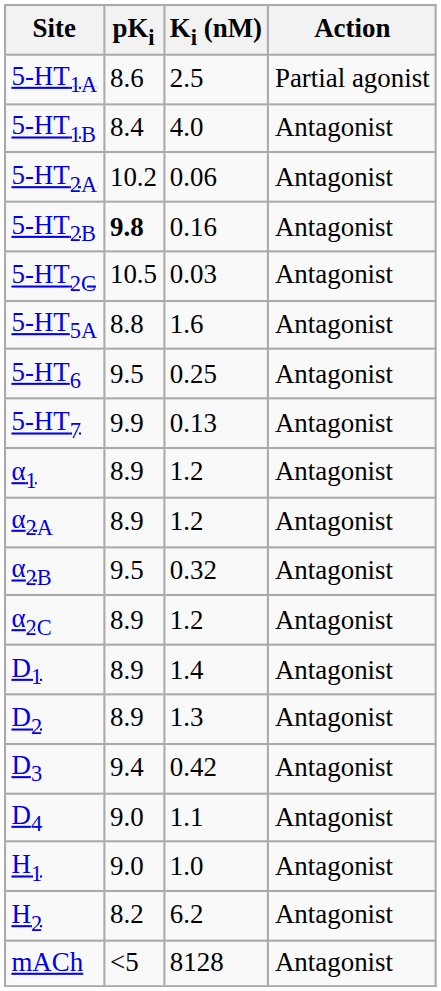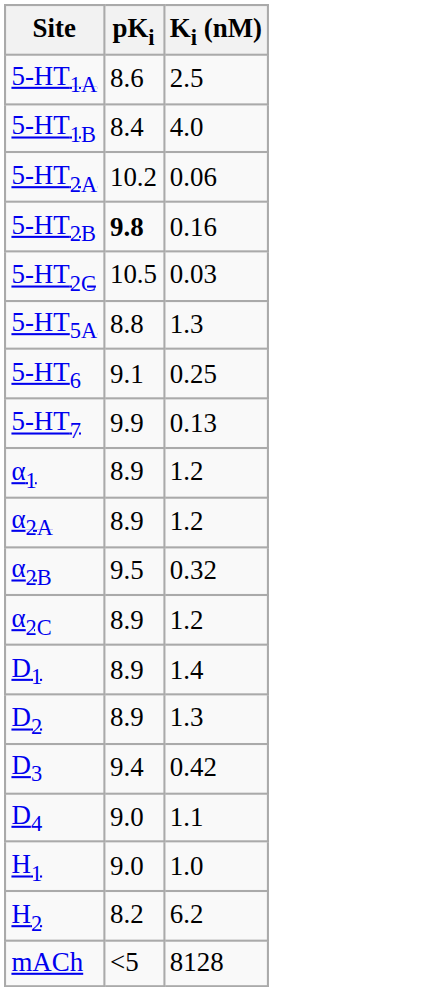- column: Action | Partial agonist | Antagonist | Antagonist | Antagonist | Antagonist | Antagonist | Antagonist | Antagonist | Antagonist | Antagonist | Antagonist | Antagonist | Antagonist | Antagonist | Antagonist | Antagonist | Antagonist | Antagonist | Antagonist
5-HT5A | Ki (nM): 1.6 -> 1.3
5-HT6 | pKi: 9.5 -> 9.1
